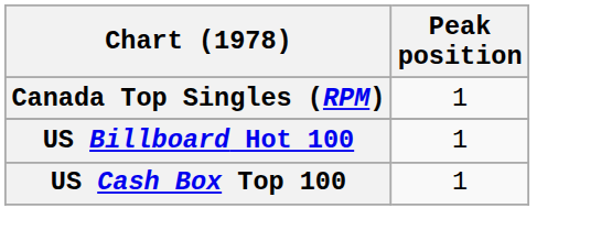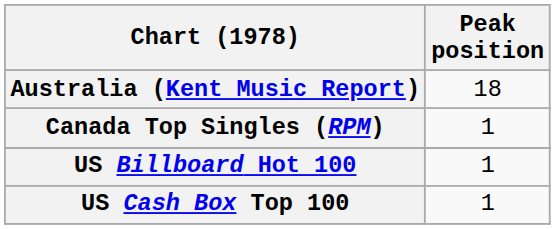+ row: Australia (Kent Music Report) | 18
